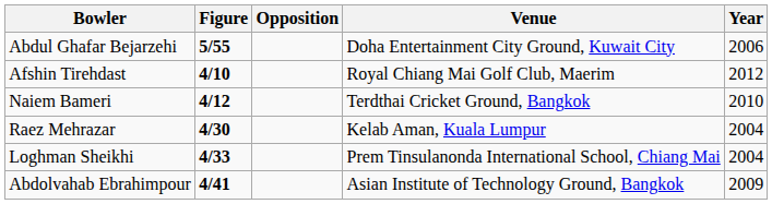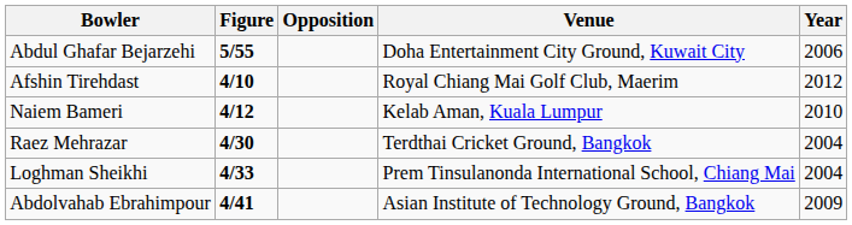Naiem Bameri | Venue: Terdthai Cricket Ground, Bangkok -> Kelab Aman, Kuala Lumpur
Raez Mehrazar | Venue: Kelab Aman, Kuala Lumpur -> Terdthai Cricket Ground, Bangkok
